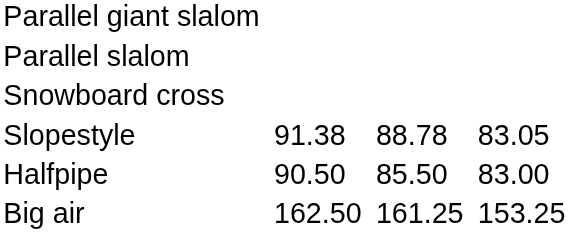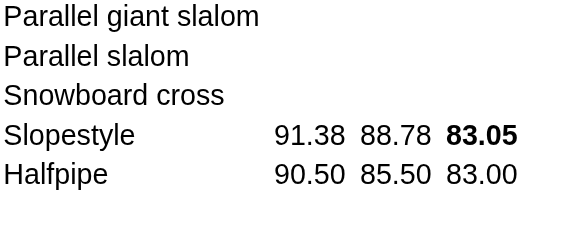Slopestyle | column 7: normal -> bold
- row: Big air | 162.50 | 161.25 | 153.25
